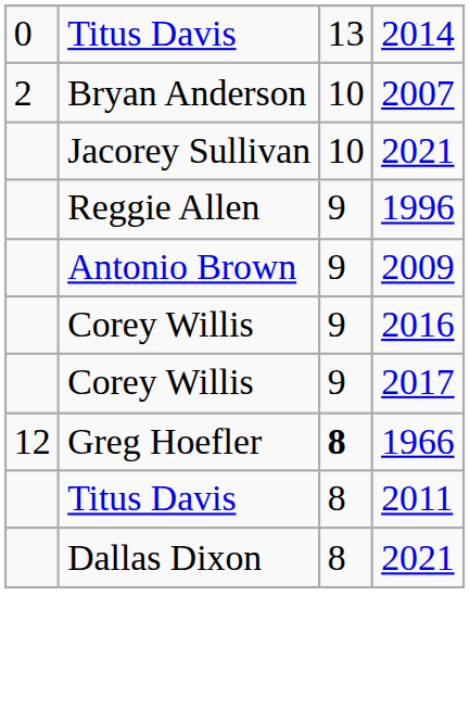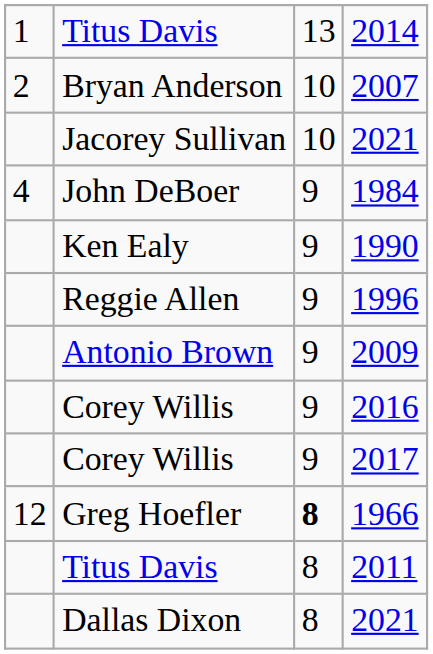2014 | column 1: 0 -> 1
+ row: 4 | John DeBoer | 9 | 1984
+ row: Ken Ealy | 9 | 1990
